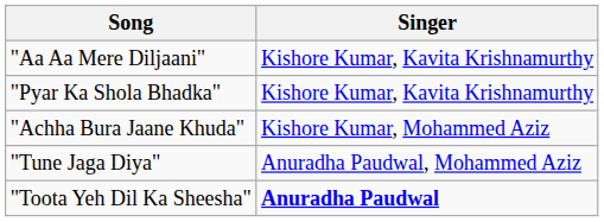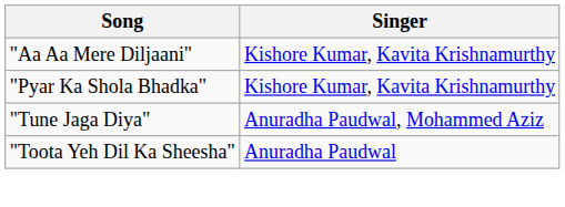- row: "Achha Bura Jaane Khuda" | Kishore Kumar, Mohammed Aziz
"Toota Yeh Dil Ka Sheesha" | Singer: bold -> normal
